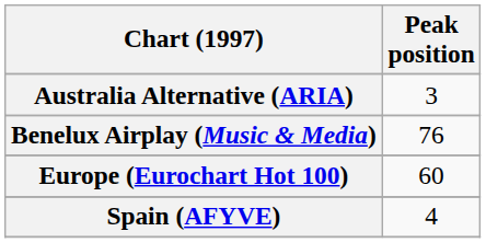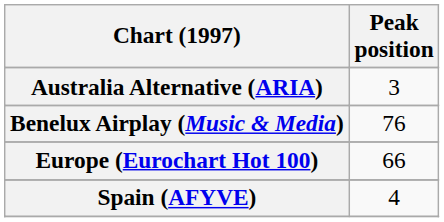Europe (Eurochart Hot 100) | Peak position: 60 -> 66
